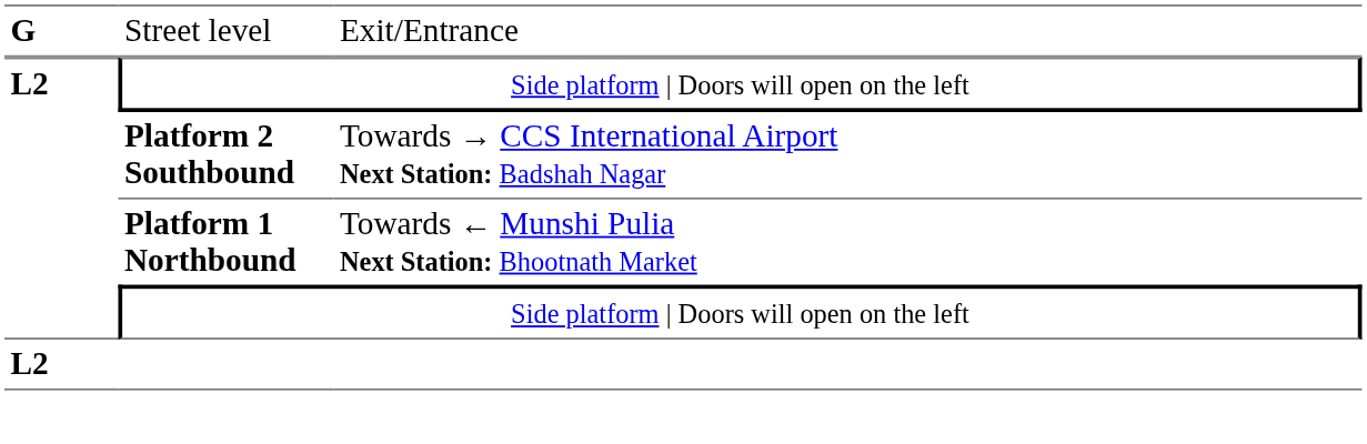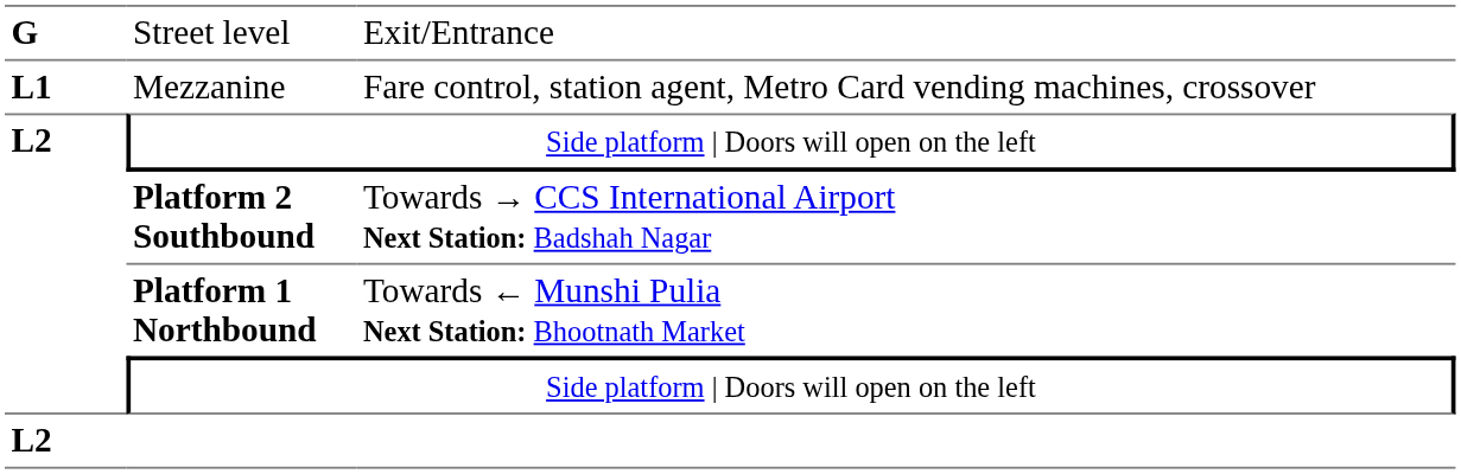+ row: L1 | Mezzanine | Fare control, station agent, Metro Card vending machines, crossover
